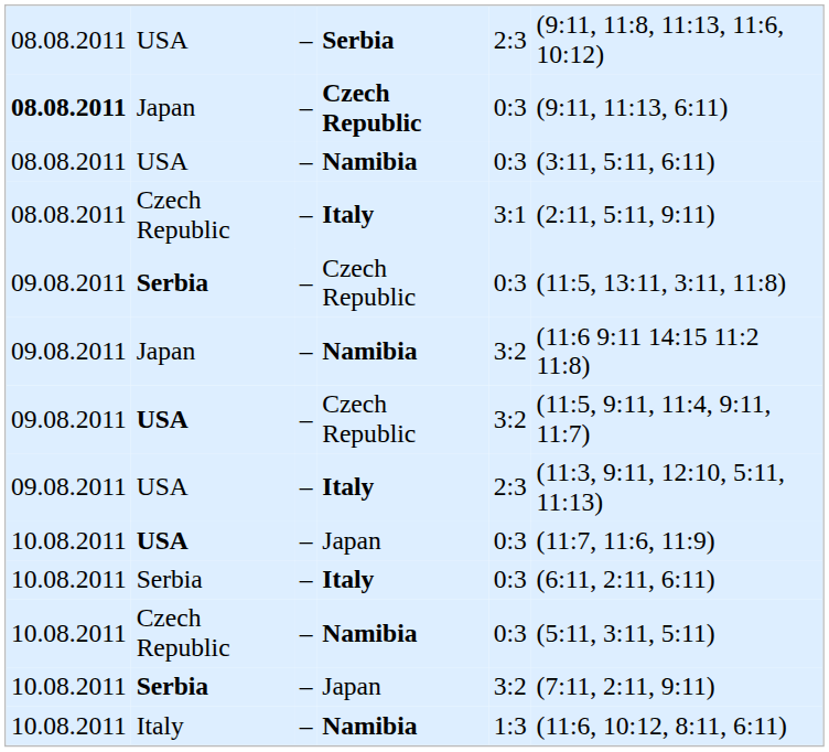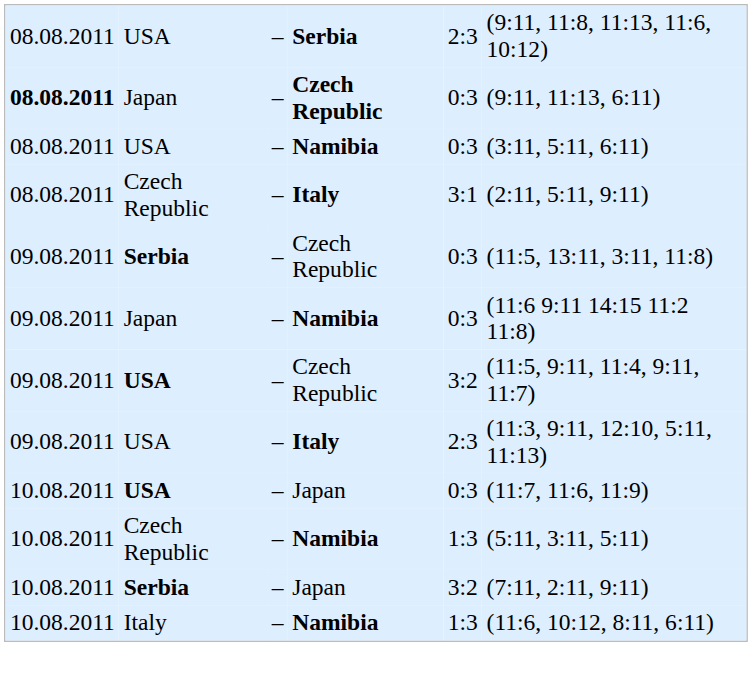Japan / Namibia | column 5: 3:2 -> 0:3
- row: 10.08.2011 | Serbia | – | Italy | 0:3 | (6:11, 2:11, 6:11)
Czech Republic / Namibia | column 5: 0:3 -> 1:3
